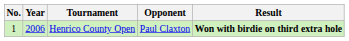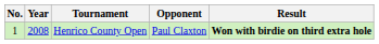Henrico County Open | Year: 2006 -> 2008
